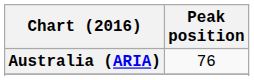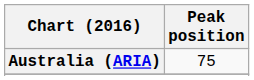Australia (ARIA) | Peak position: 76 -> 75
